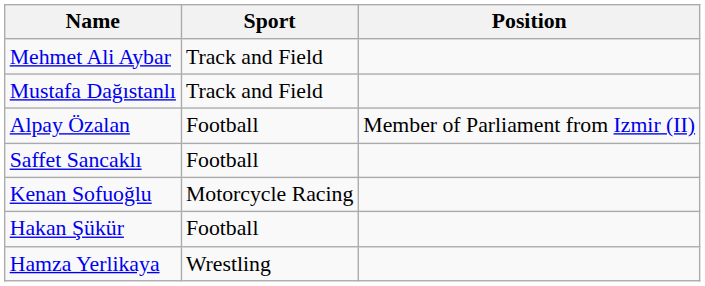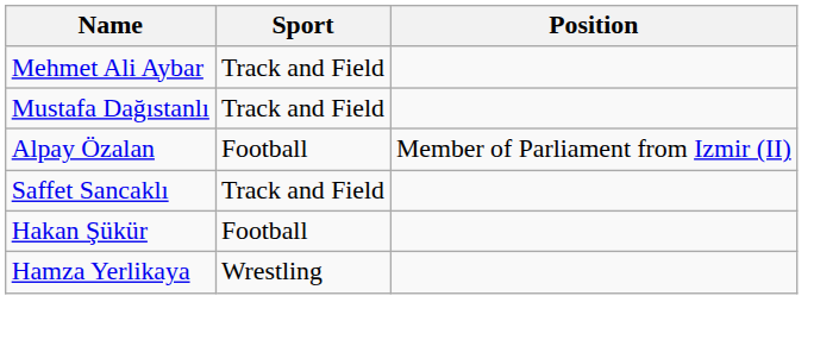Saffet Sancaklı | Sport: Football -> Track and Field
- row: Kenan Sofuoğlu | Motorcycle Racing
